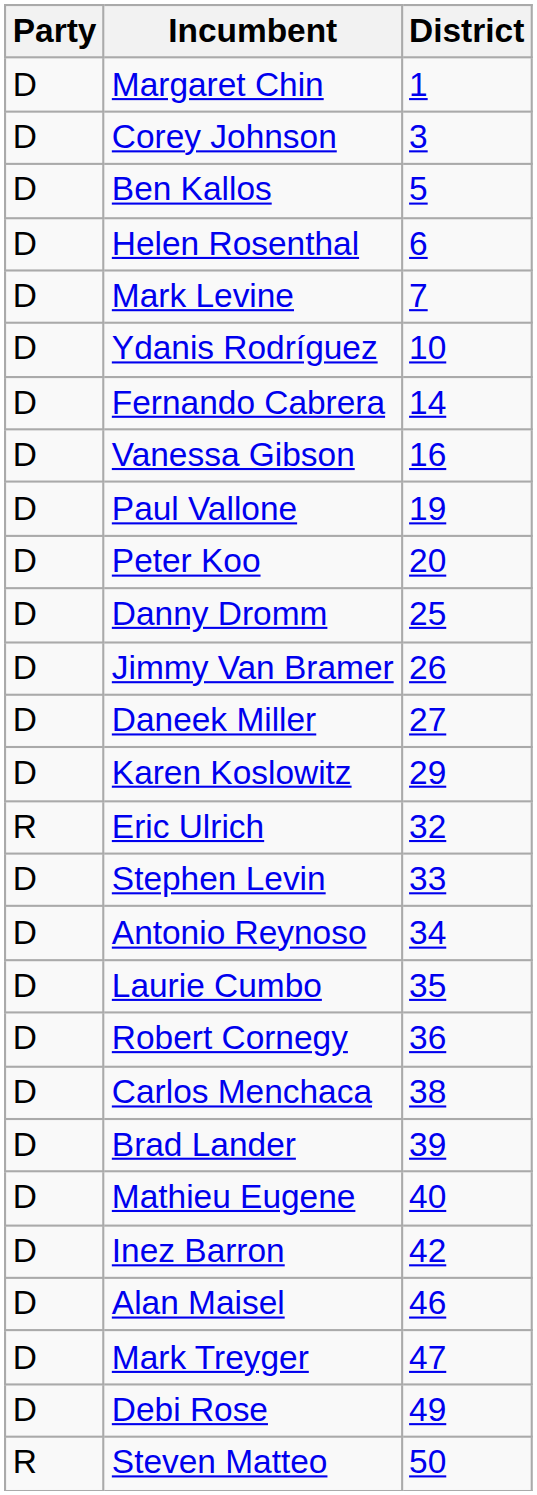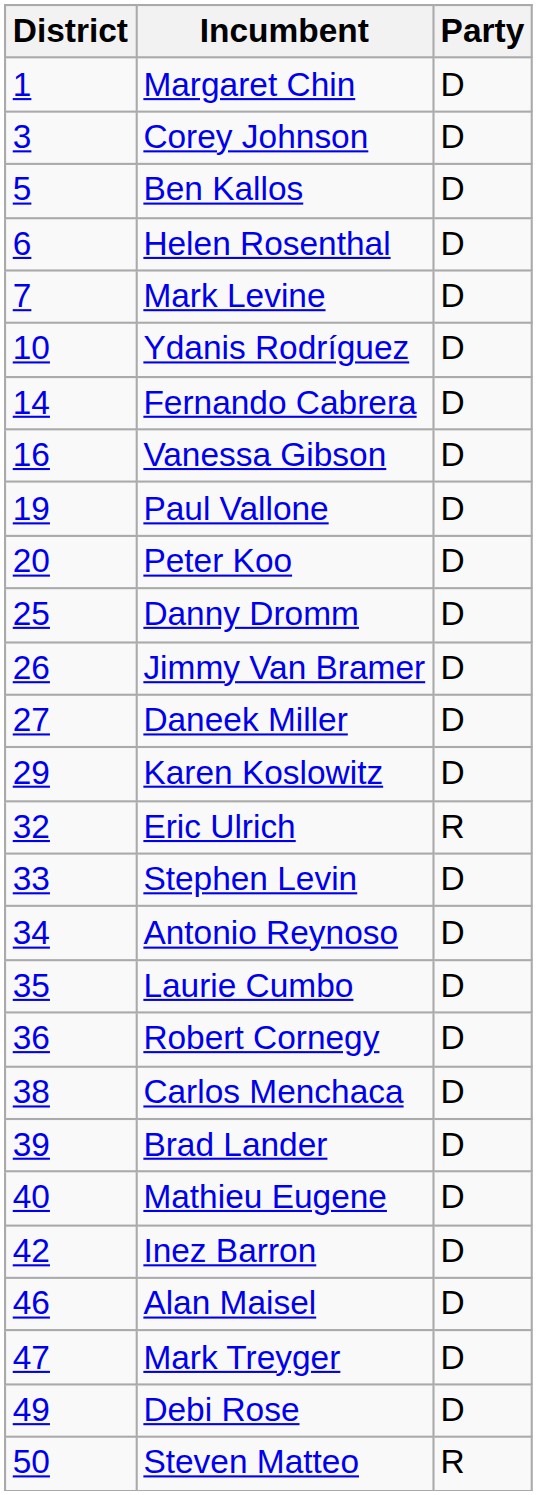columns swapped: District <-> Party
